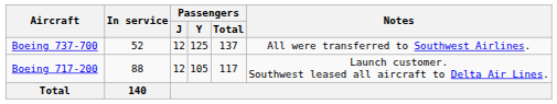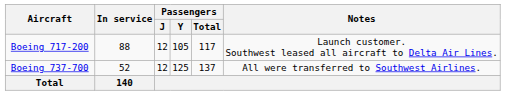rows swapped: Boeing 717-200 <-> Boeing 737-700
